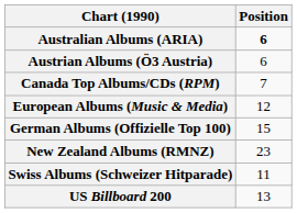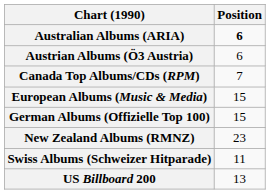European Albums (Music & Media) | Position: 12 -> 15
